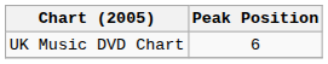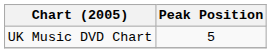UK Music DVD Chart | Peak Position: 6 -> 5
